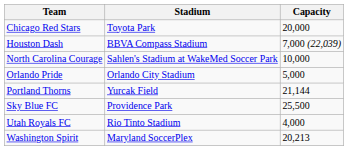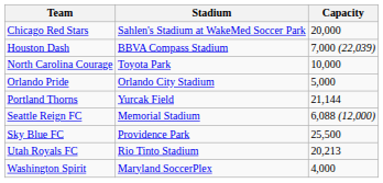Chicago Red Stars | Stadium: Toyota Park -> Sahlen's Stadium at WakeMed Soccer Park
North Carolina Courage | Stadium: Sahlen's Stadium at WakeMed Soccer Park -> Toyota Park
+ row: Seattle Reign FC | Memorial Stadium | 6,088 (12,000)
Utah Royals FC | Capacity: 4,000 -> 20,213
Washington Spirit | Capacity: 20,213 -> 4,000
